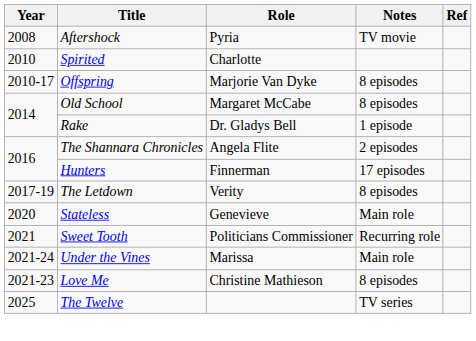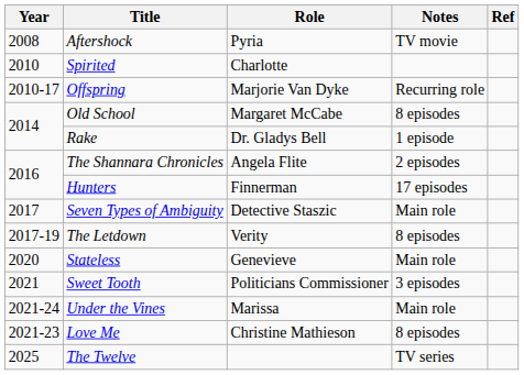Offspring | Notes: 8 episodes -> Recurring role
+ row: 2017 | Seven Types of Ambiguity | Detective Staszic | Main role
Sweet Tooth | Notes: Recurring role -> 3 episodes
